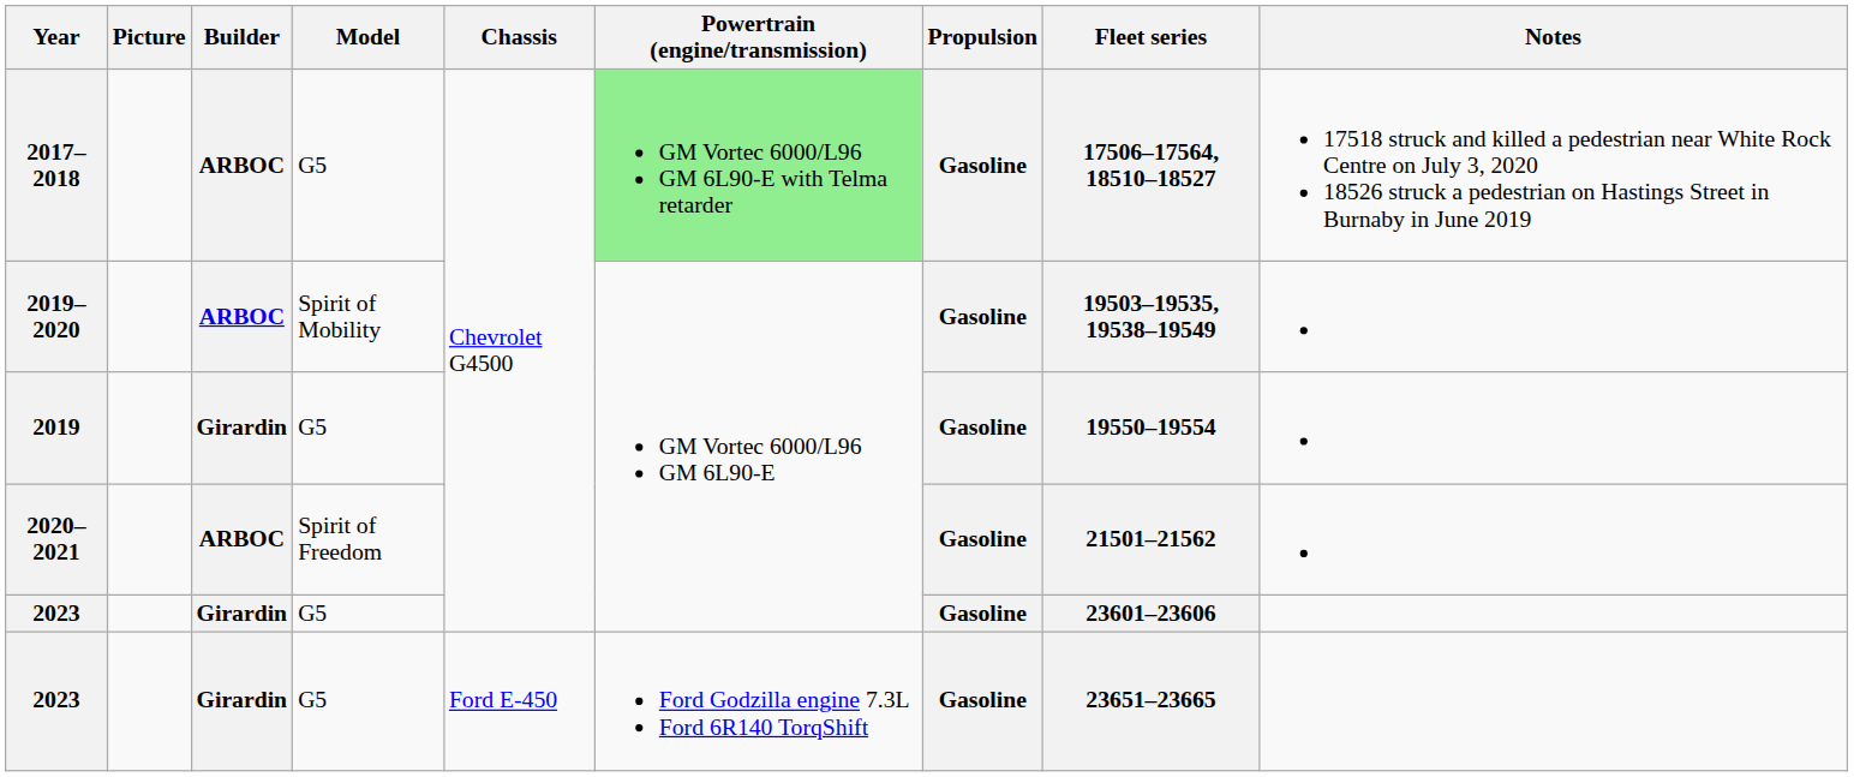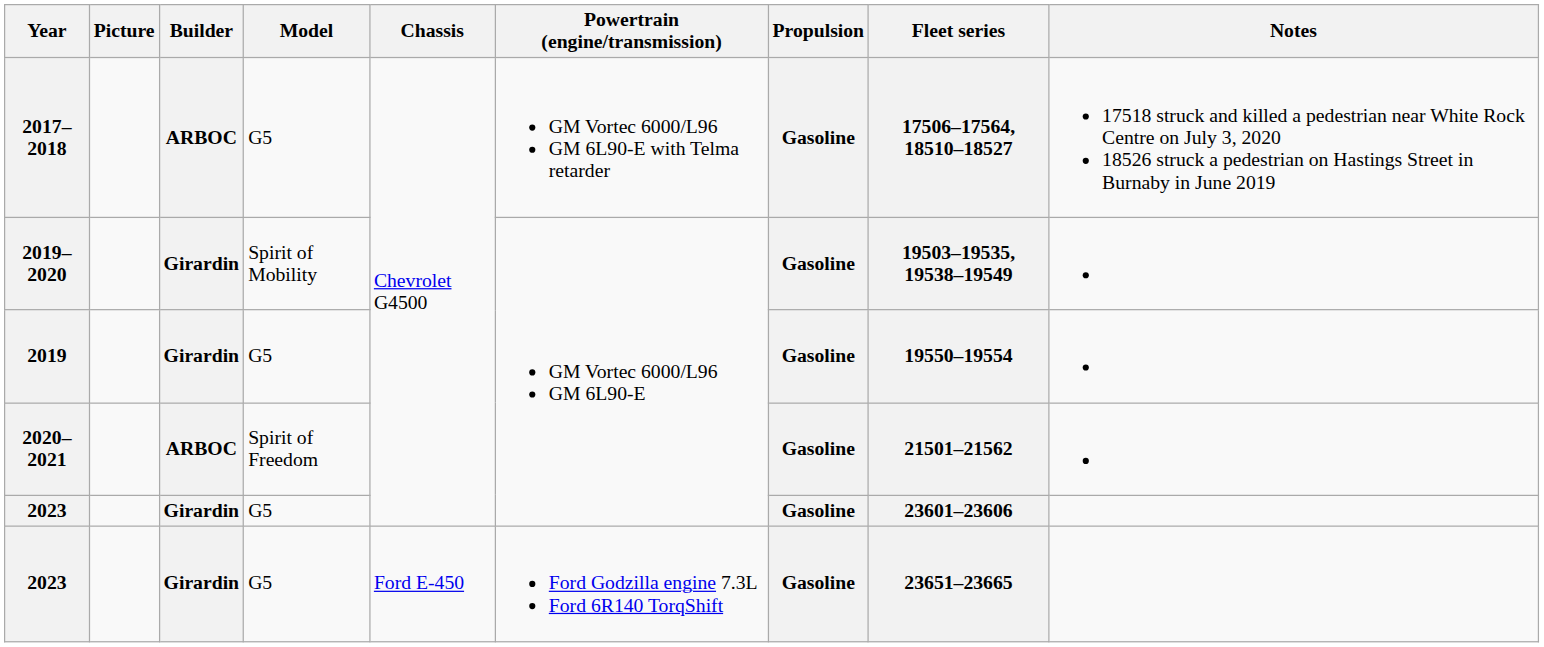2017–2018 | Powertrain (engine/transmission): lightgreen background -> no background
2019–2020 | Builder: ARBOC -> Girardin
